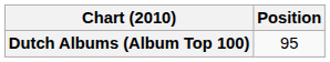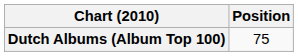Dutch Albums (Album Top 100) | Position: 95 -> 75
